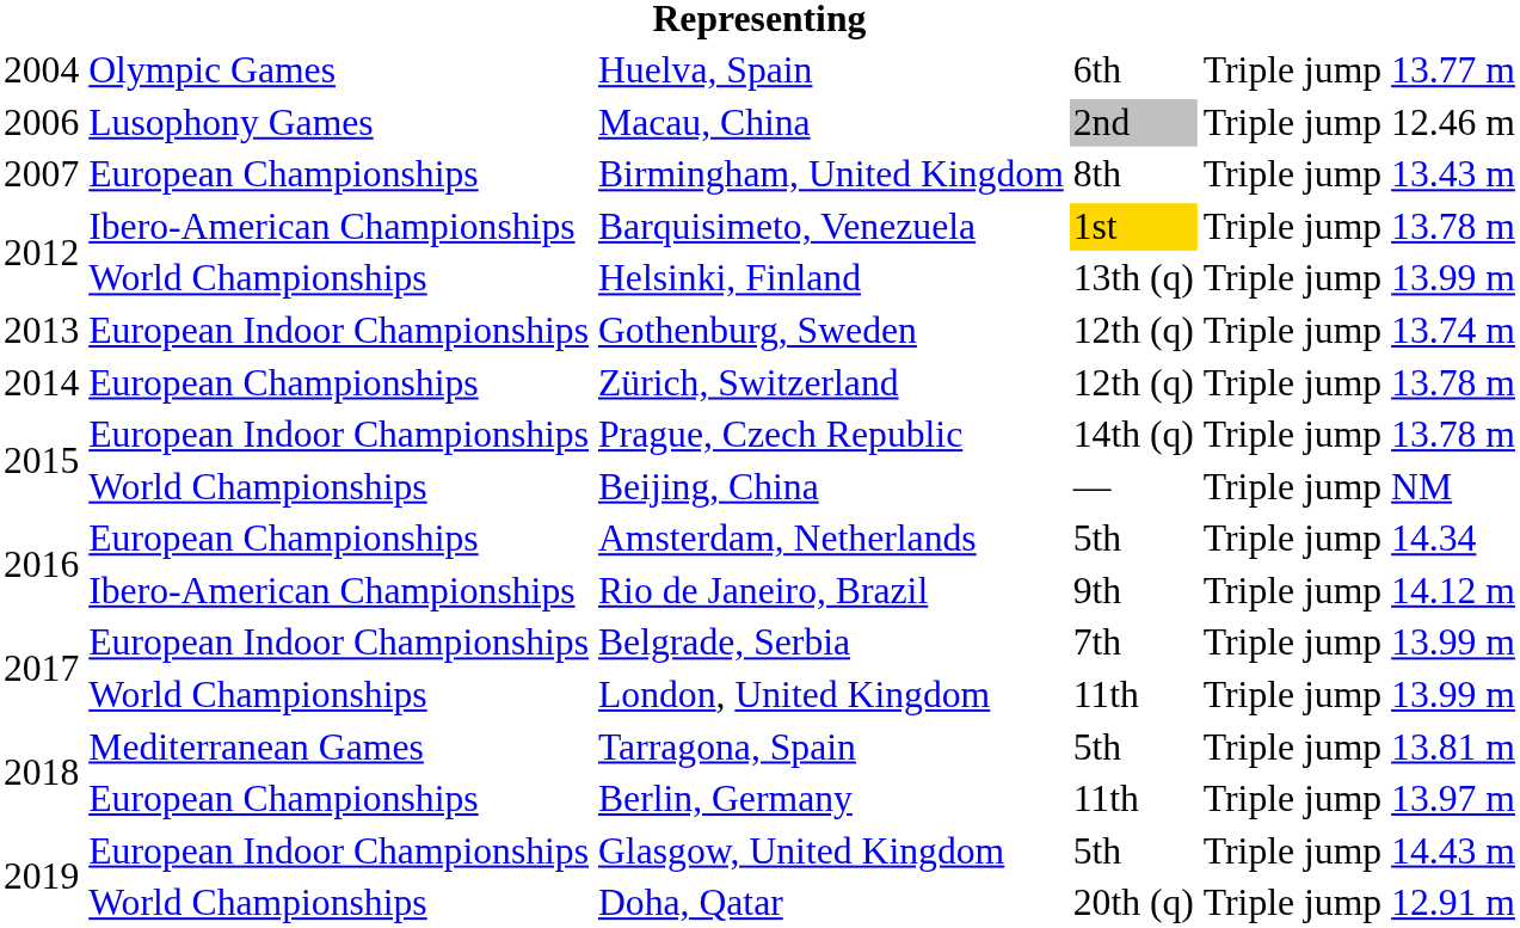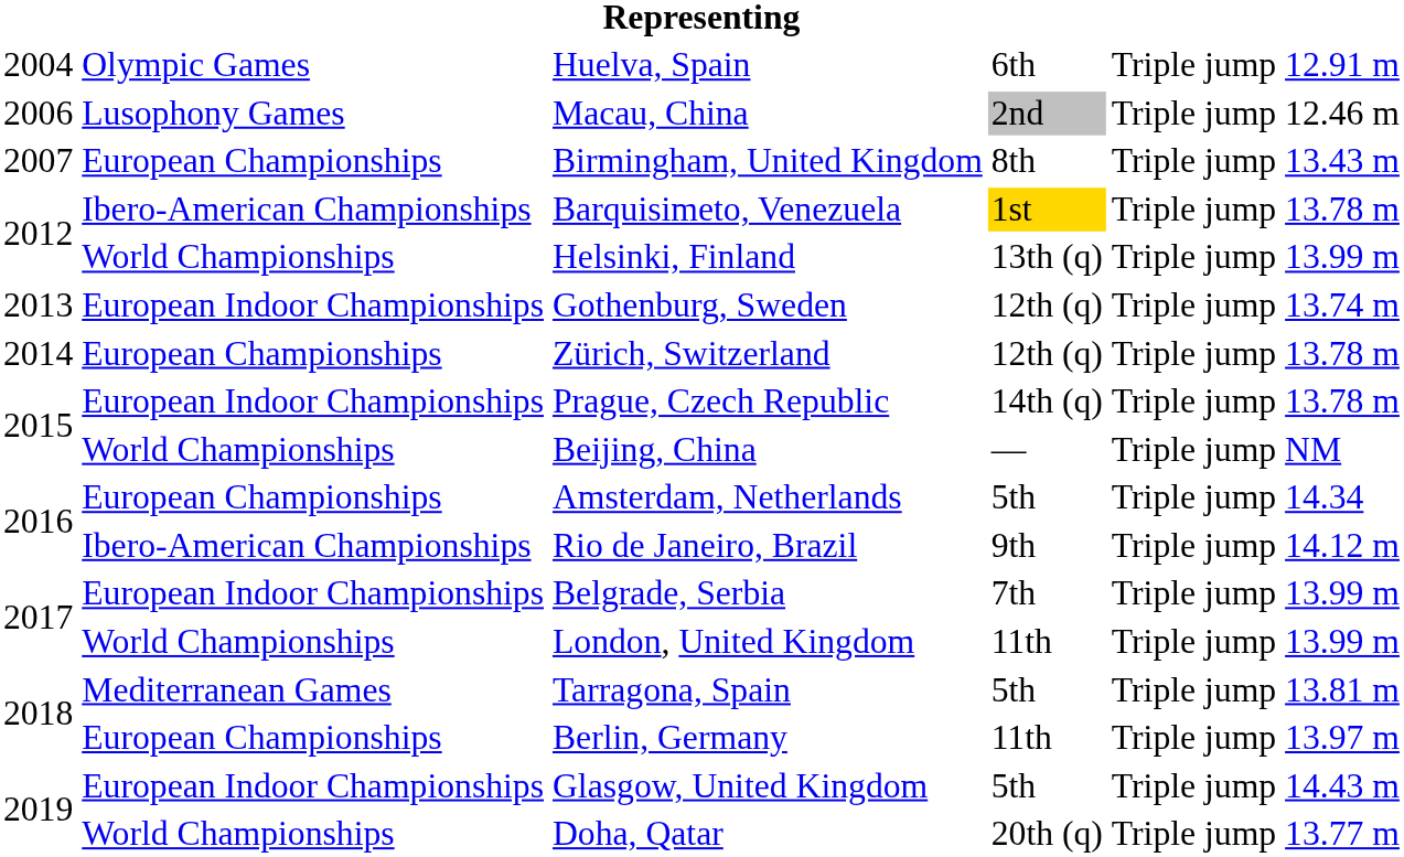Huelva, Spain | column 6: 13.77 m -> 12.91 m
Doha, Qatar | column 6: 12.91 m -> 13.77 m
